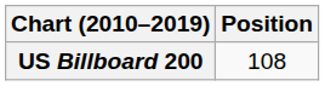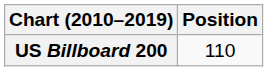US Billboard 200 | Position: 108 -> 110
